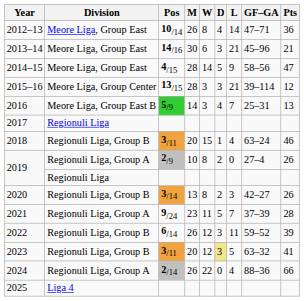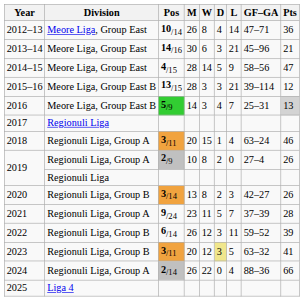2015–16 | Division: Meore Liga, Group Center -> Meore Liga, Group East B
2016 | Pts: no background -> lightgrey background
2018 | Division: Regionuli Liga, Group B -> Regionuli Liga, Group A
